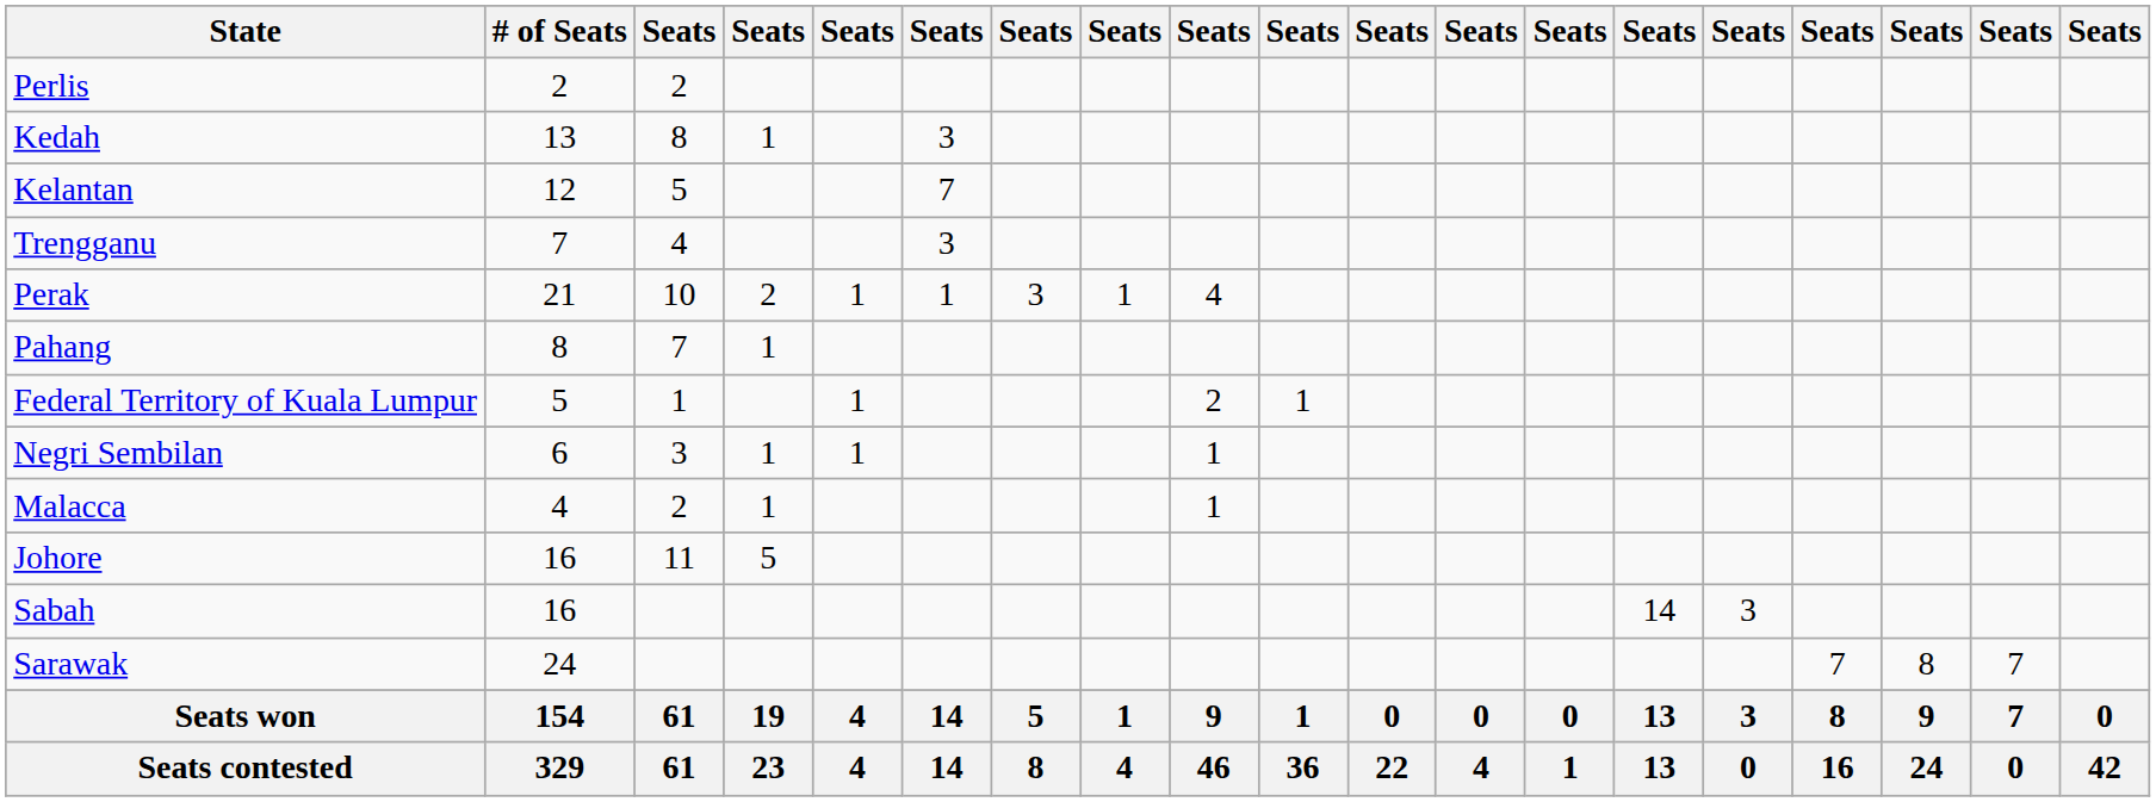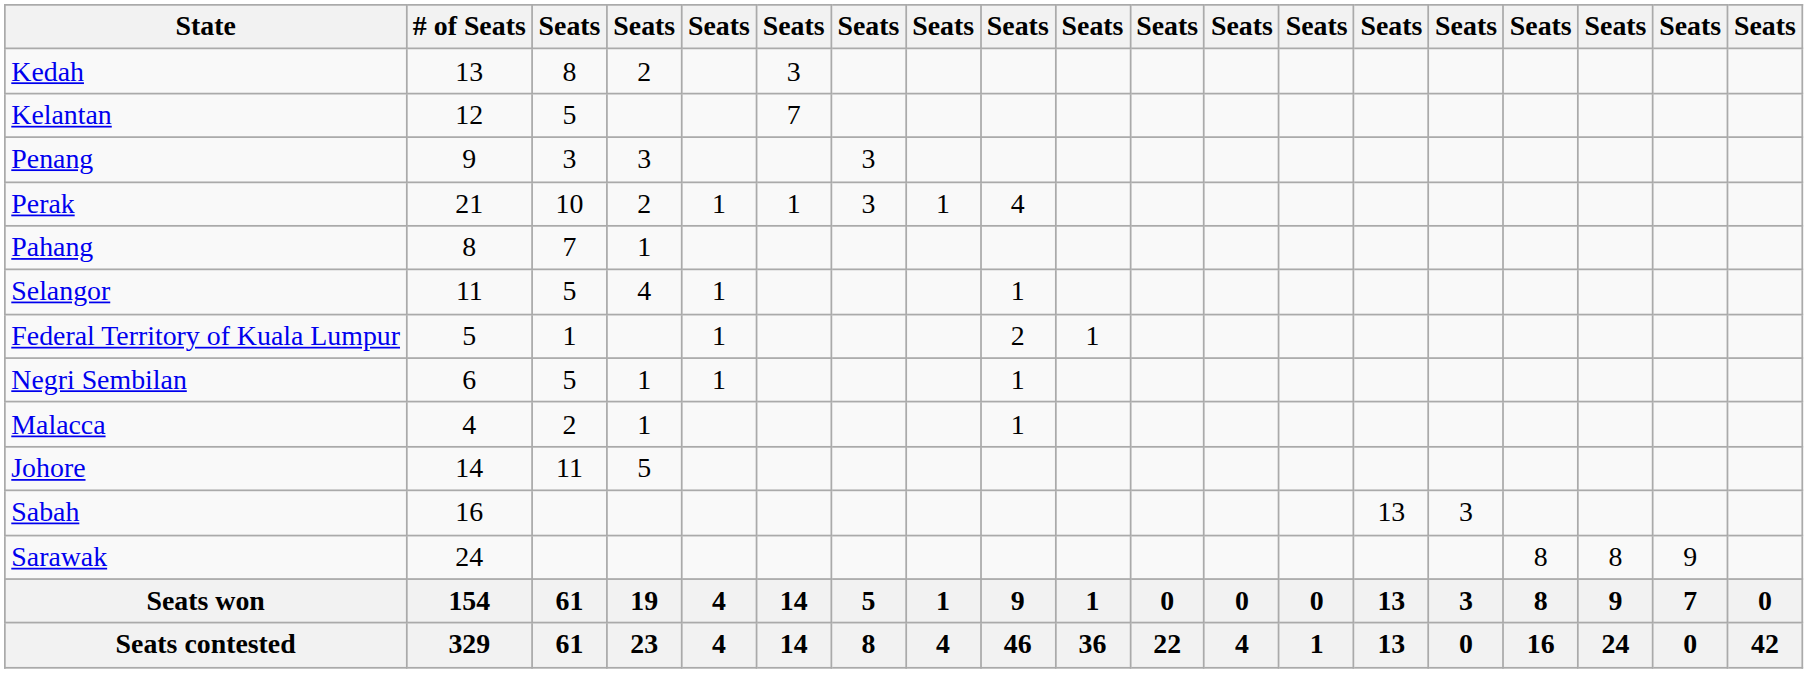- row: Perlis | 2 | 2
Kedah | column 4: 1 -> 2
- row: Trengganu | 7 | 4 | 3
+ row: Penang | 9 | 3 | 3 | 3
+ row: Selangor | 11 | 5 | 4 | 1 | 1
Negri Sembilan | column 3: 3 -> 5
Johore | # of Seats: 16 -> 14
Sabah | column 14: 14 -> 13
Sarawak | column 16: 7 -> 8
Sarawak | column 18: 7 -> 9
